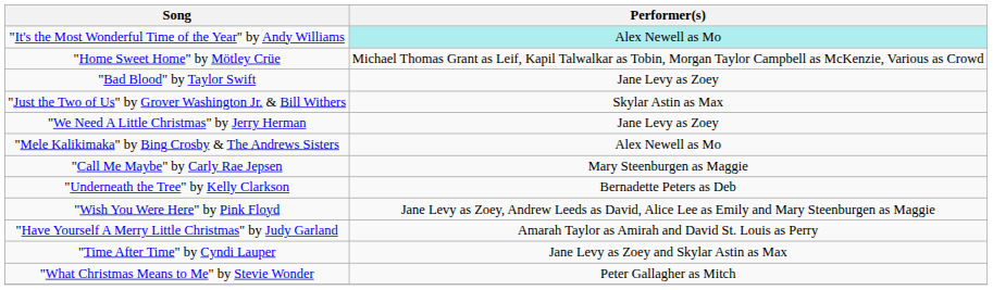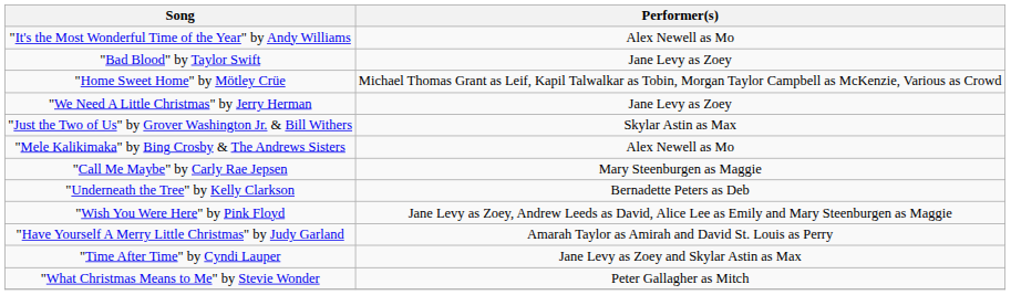"It's the Most Wonderful Time of the Year" by Andy Williams | Performer(s): paleturquoise background -> no background
rows swapped: "Bad Blood" by Taylor Swift <-> "Home Sweet Home" by Mötley Crüe
rows swapped: "Just the Two of Us" by Grover Washington Jr. & Bill Withers <-> "We Need A Little Christmas" by Jerry Herman
